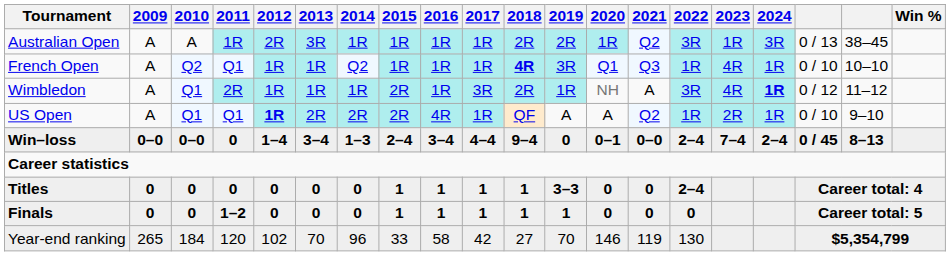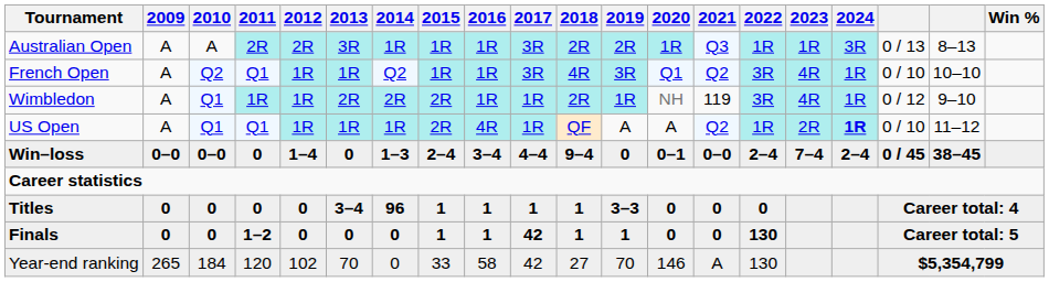Australian Open | 2011: 1R -> 2R
Australian Open | 2017: 1R -> 3R
Australian Open | 2021: Q2 -> Q3
Australian Open | 2022: 3R -> 1R
Australian Open | column 19: 38–45 -> 8–13
French Open | 2017: 1R -> 3R
French Open | 2018: bold -> normal
French Open | 2021: Q3 -> Q2
French Open | 2022: 1R -> 3R
Wimbledon | 2011: 2R -> 1R
Wimbledon | 2013: 1R -> 2R
Wimbledon | 2014: 1R -> 2R
Wimbledon | 2017: 3R -> 1R
Wimbledon | 2021: A -> 119
Wimbledon | 2024: bold -> normal
Wimbledon | column 19: 11–12 -> 9–10
US Open | 2012: bold -> normal
US Open | 2013: 2R -> 1R
US Open | 2014: 2R -> 1R
US Open | 2024: normal -> bold
US Open | column 19: 9–10 -> 11–12
Win–loss | 2013: 3–4 -> 0
Win–loss | column 19: 8–13 -> 38–45
Titles | 2013: 0 -> 3–4
Titles | 2014: 0 -> 96
Titles | 2022: 2–4 -> 0
Finals | 2017: 1 -> 42
Finals | 2022: 0 -> 130
Year-end ranking | 2014: 96 -> 0
Year-end ranking | 2021: 119 -> A
